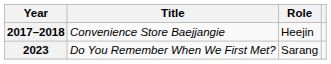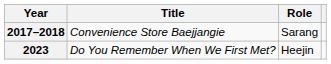2017–2018 | Role: Heejin -> Sarang
2023 | Role: Sarang -> Heejin
